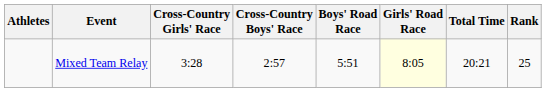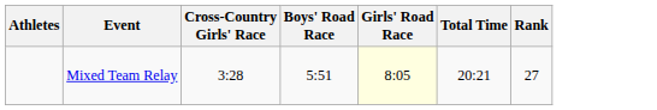- column: Cross-Country Boys' Race | 2:57
Mixed Team Relay | Rank: 25 -> 27
